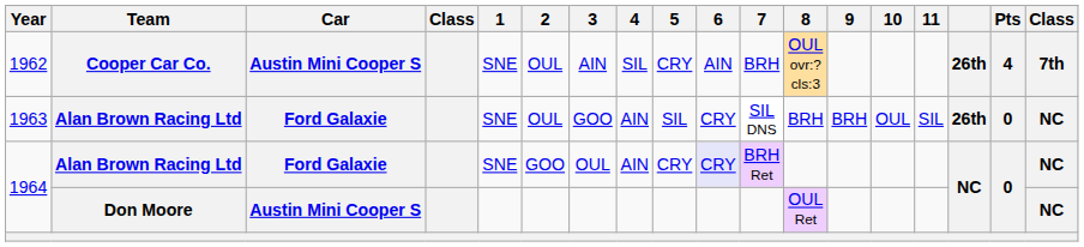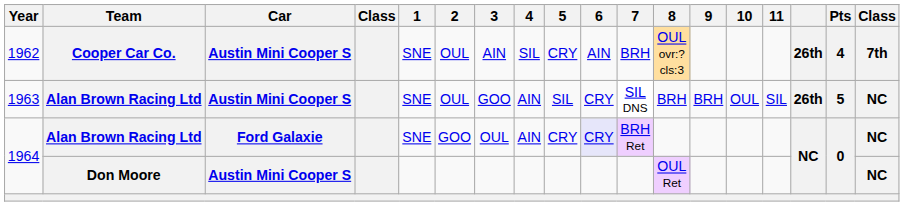1963 | Car: Ford Galaxie -> Austin Mini Cooper S
1963 | Pts: 0 -> 5
